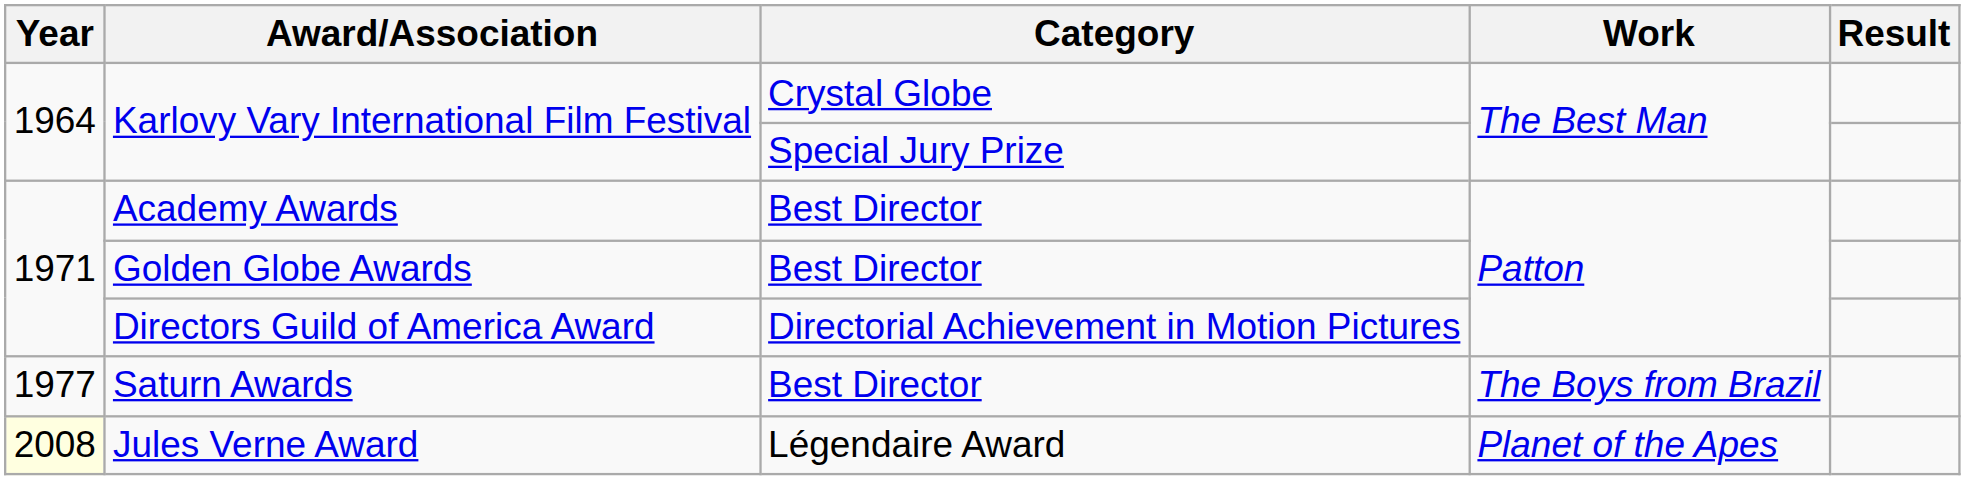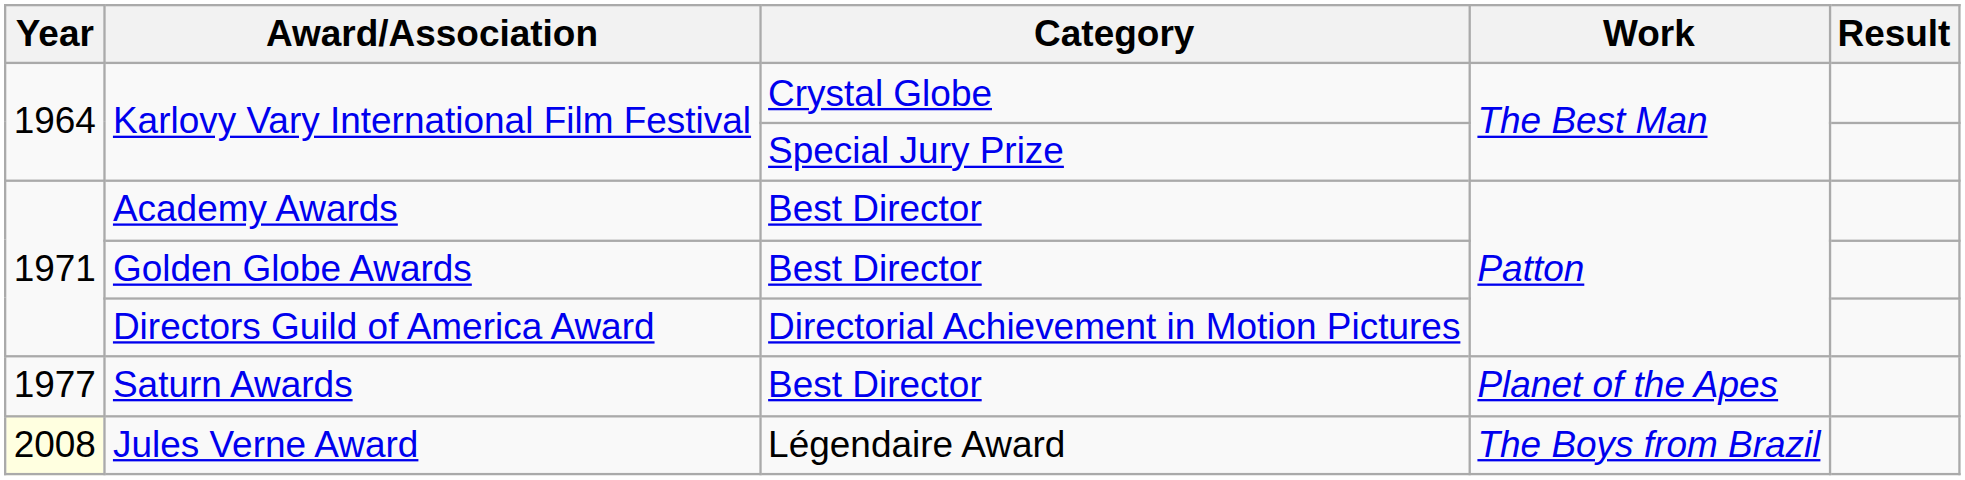Saturn Awards | Work: The Boys from Brazil -> Planet of the Apes
Jules Verne Award | Work: Planet of the Apes -> The Boys from Brazil
